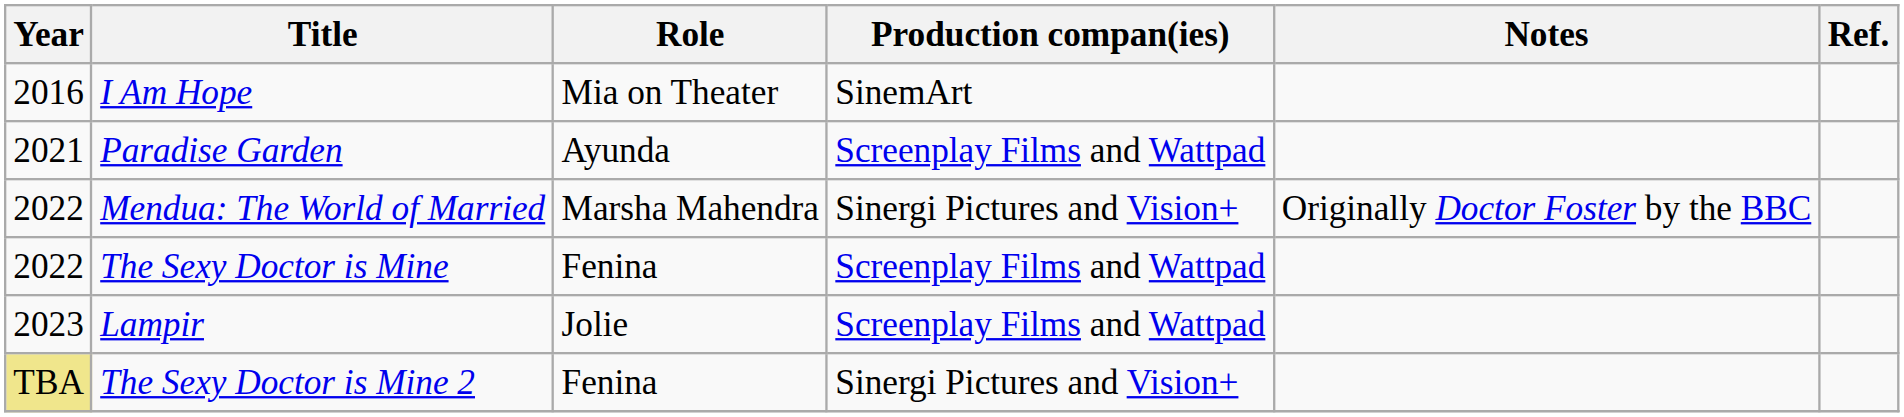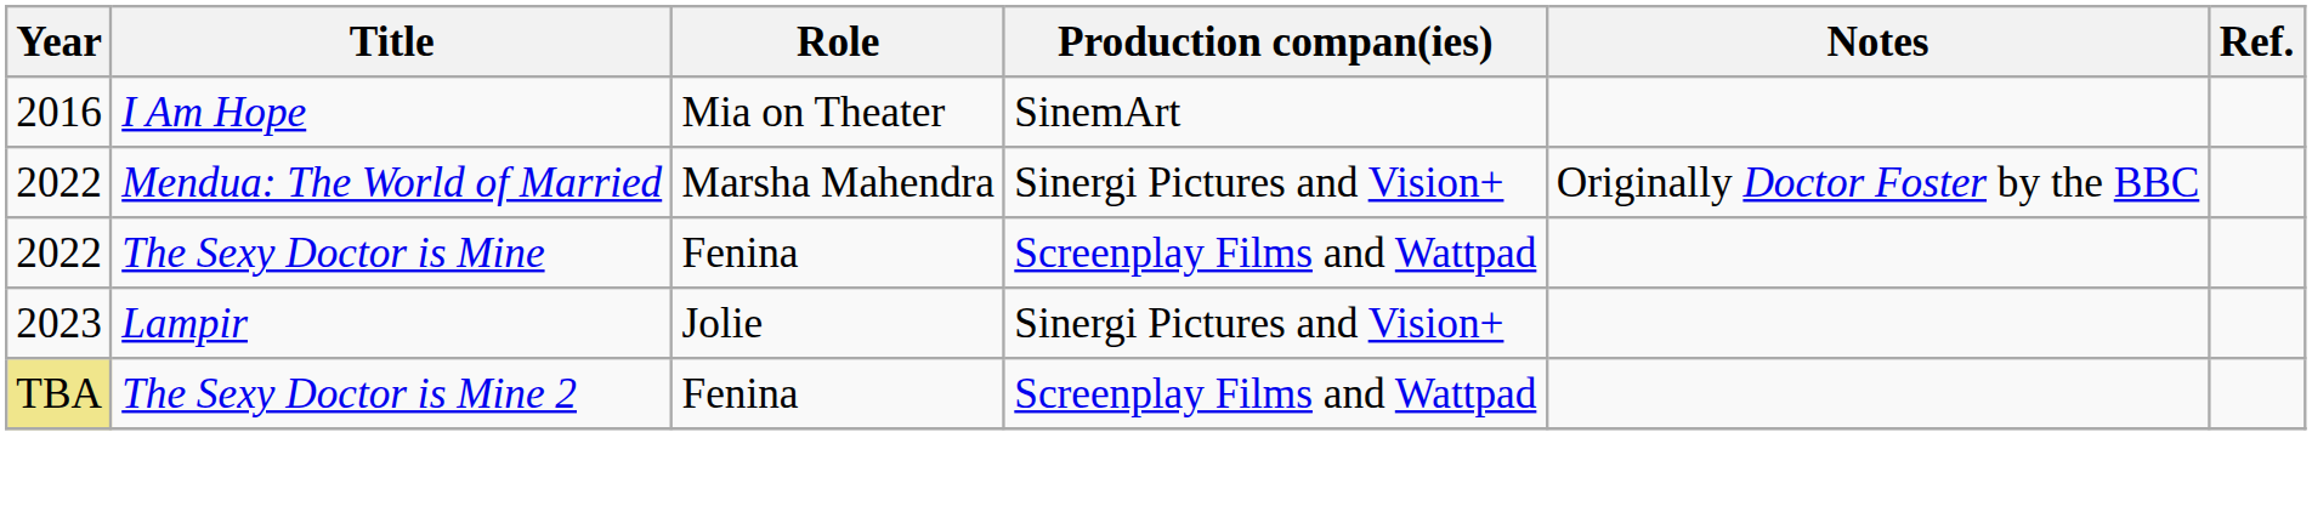- row: 2021 | Paradise Garden | Ayunda | Screenplay Films and Wattpad
Lampir | Production compan(ies): Screenplay Films and Wattpad -> Sinergi Pictures and Vision+
The Sexy Doctor is Mine 2 | Production compan(ies): Sinergi Pictures and Vision+ -> Screenplay Films and Wattpad
